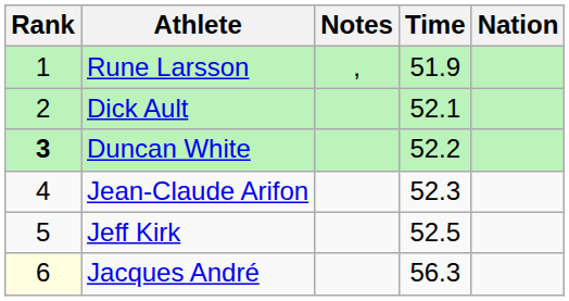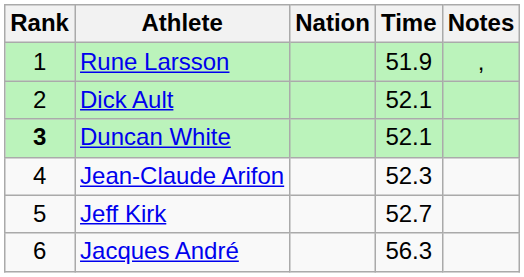columns swapped: Nation <-> Notes
Duncan White | Time: 52.2 -> 52.1
Jeff Kirk | Time: 52.5 -> 52.7
Jacques André | Rank: lightyellow background -> no background
